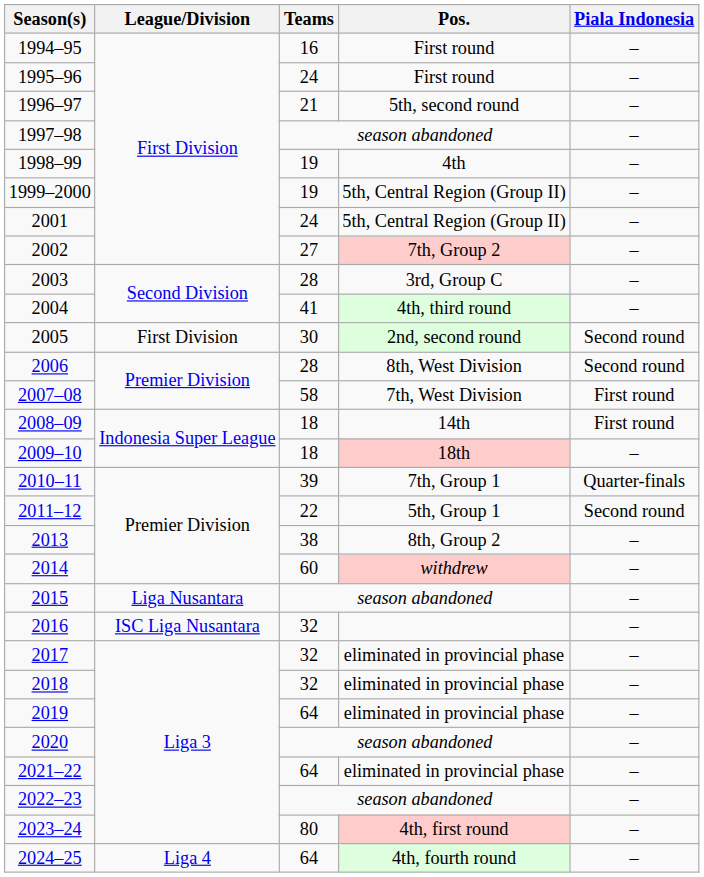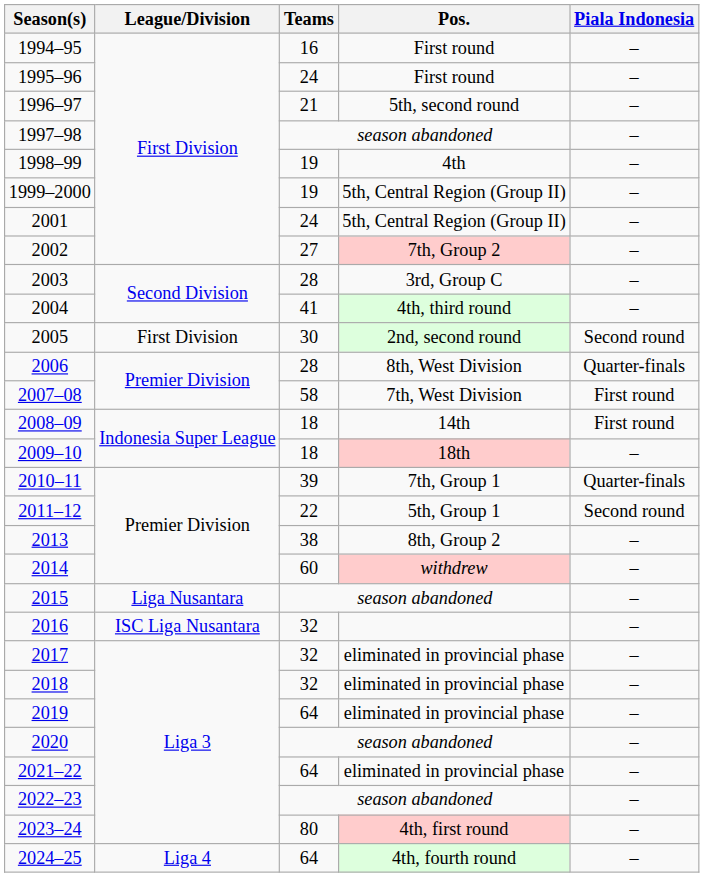2006 | Piala Indonesia: Second round -> Quarter-finals
